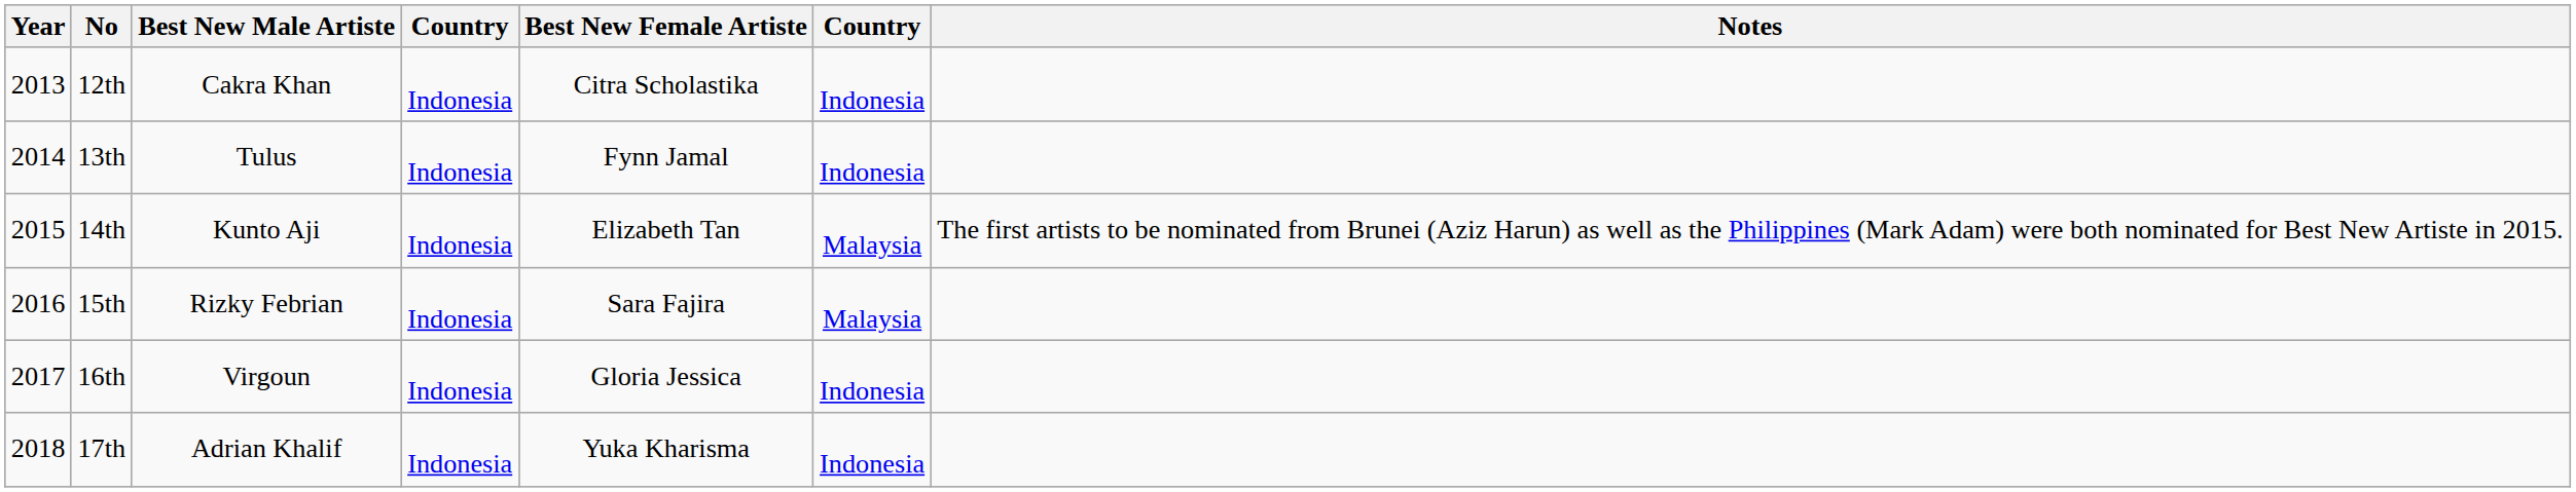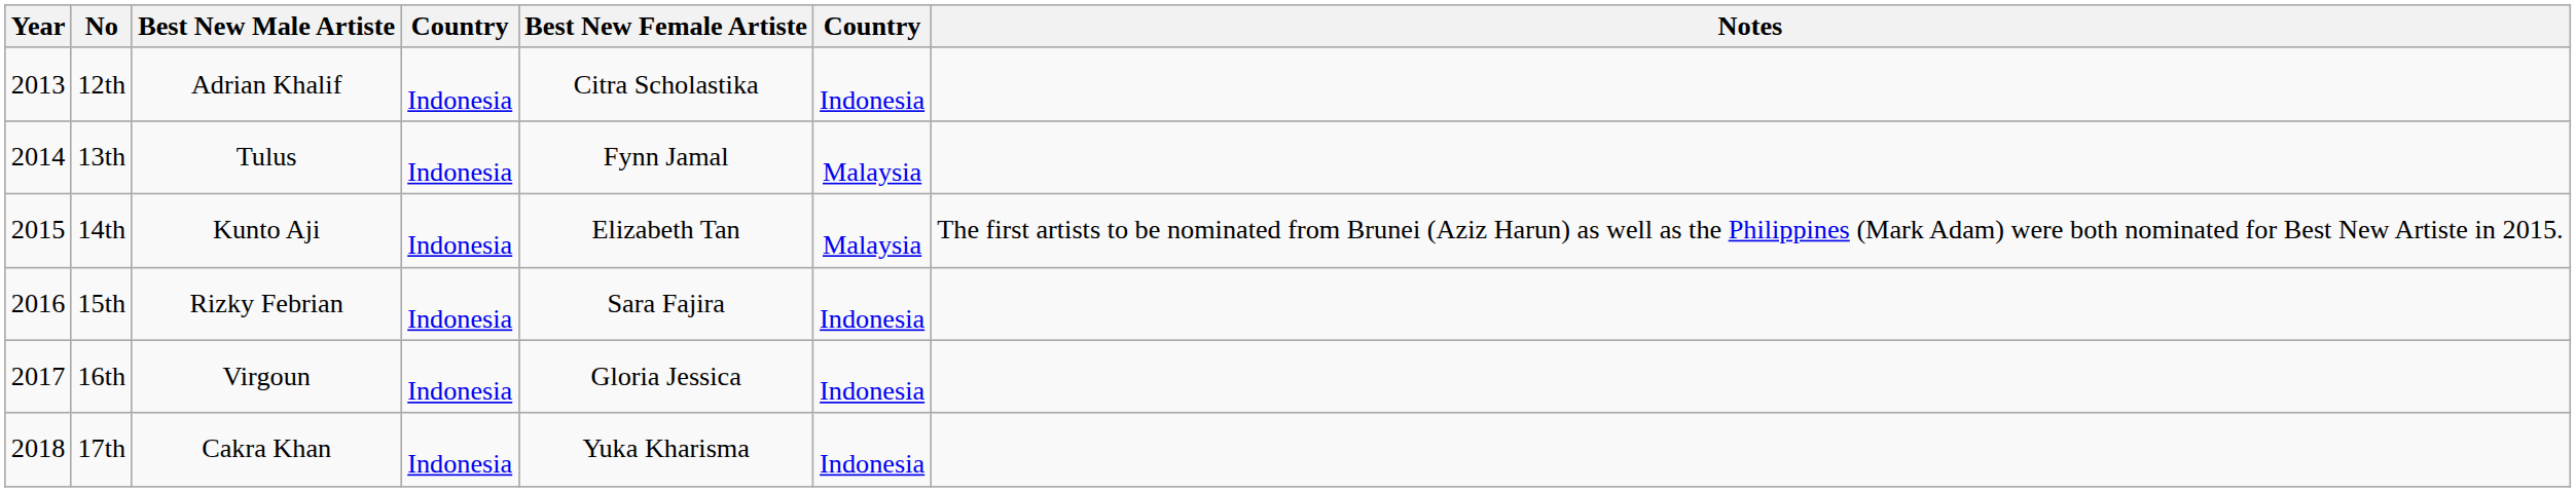12th | Best New Male Artiste: Cakra Khan -> Adrian Khalif
13th | column 6: Indonesia -> Malaysia
15th | column 6: Malaysia -> Indonesia
17th | Best New Male Artiste: Adrian Khalif -> Cakra Khan
